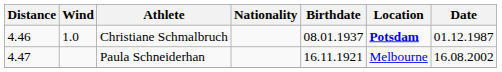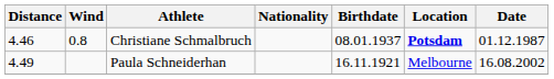Christiane Schmalbruch | Wind: 1.0 -> 0.8
Paula Schneiderhan | Distance: 4.47 -> 4.49
